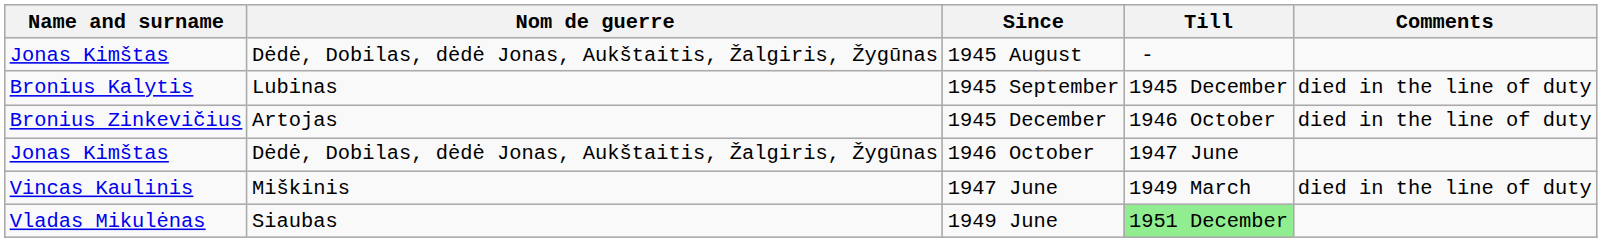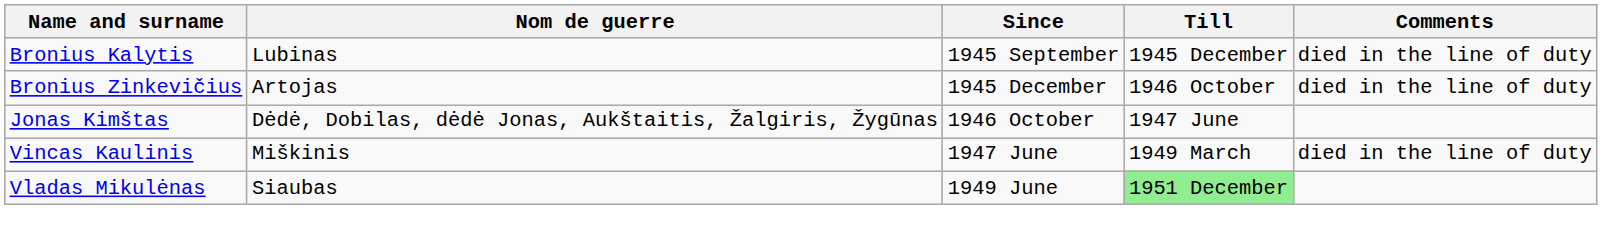- row: Jonas Kimštas | Dėdė, Dobilas, dėdė Jonas, Aukštaitis, Žalgiris, Žygūnas | 1945 August | -
